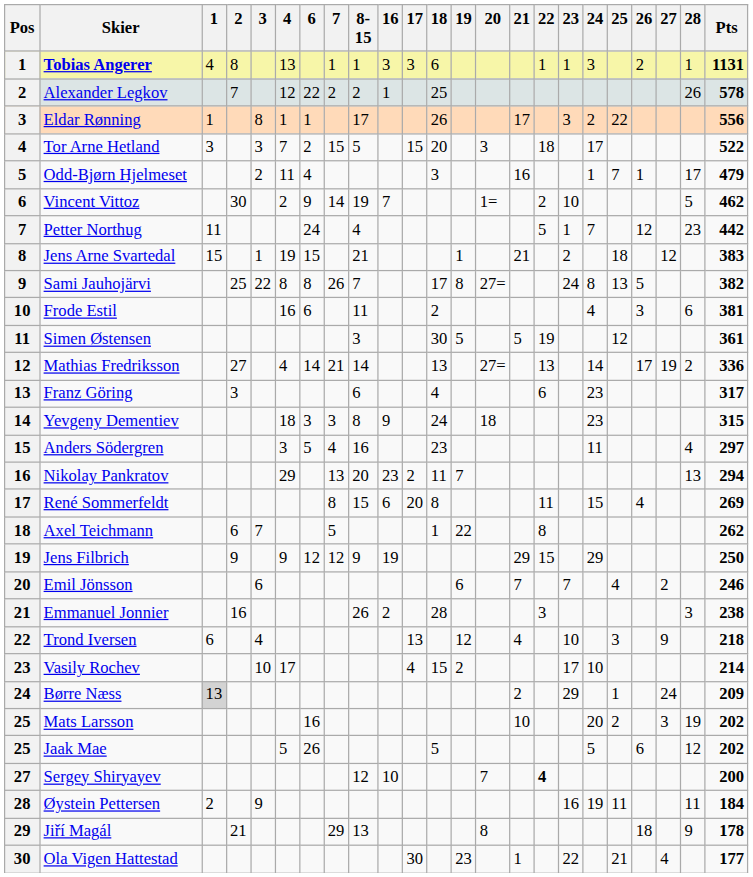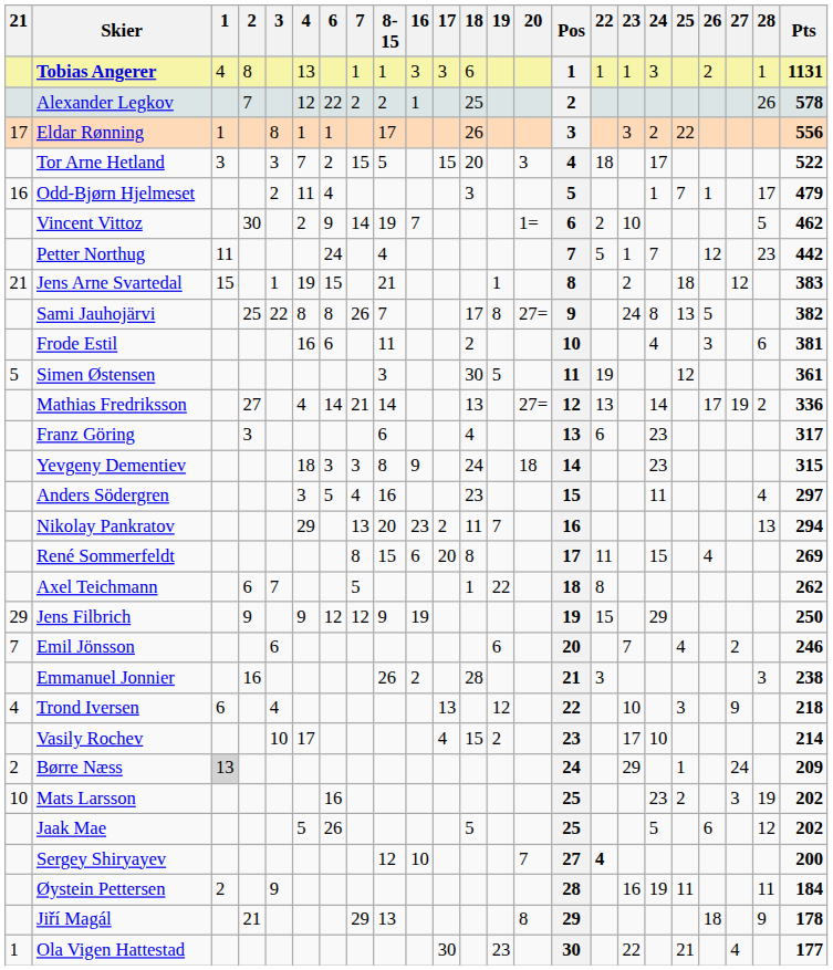columns swapped: Pos <-> 21
Mats Larsson | 24: 20 -> 23
